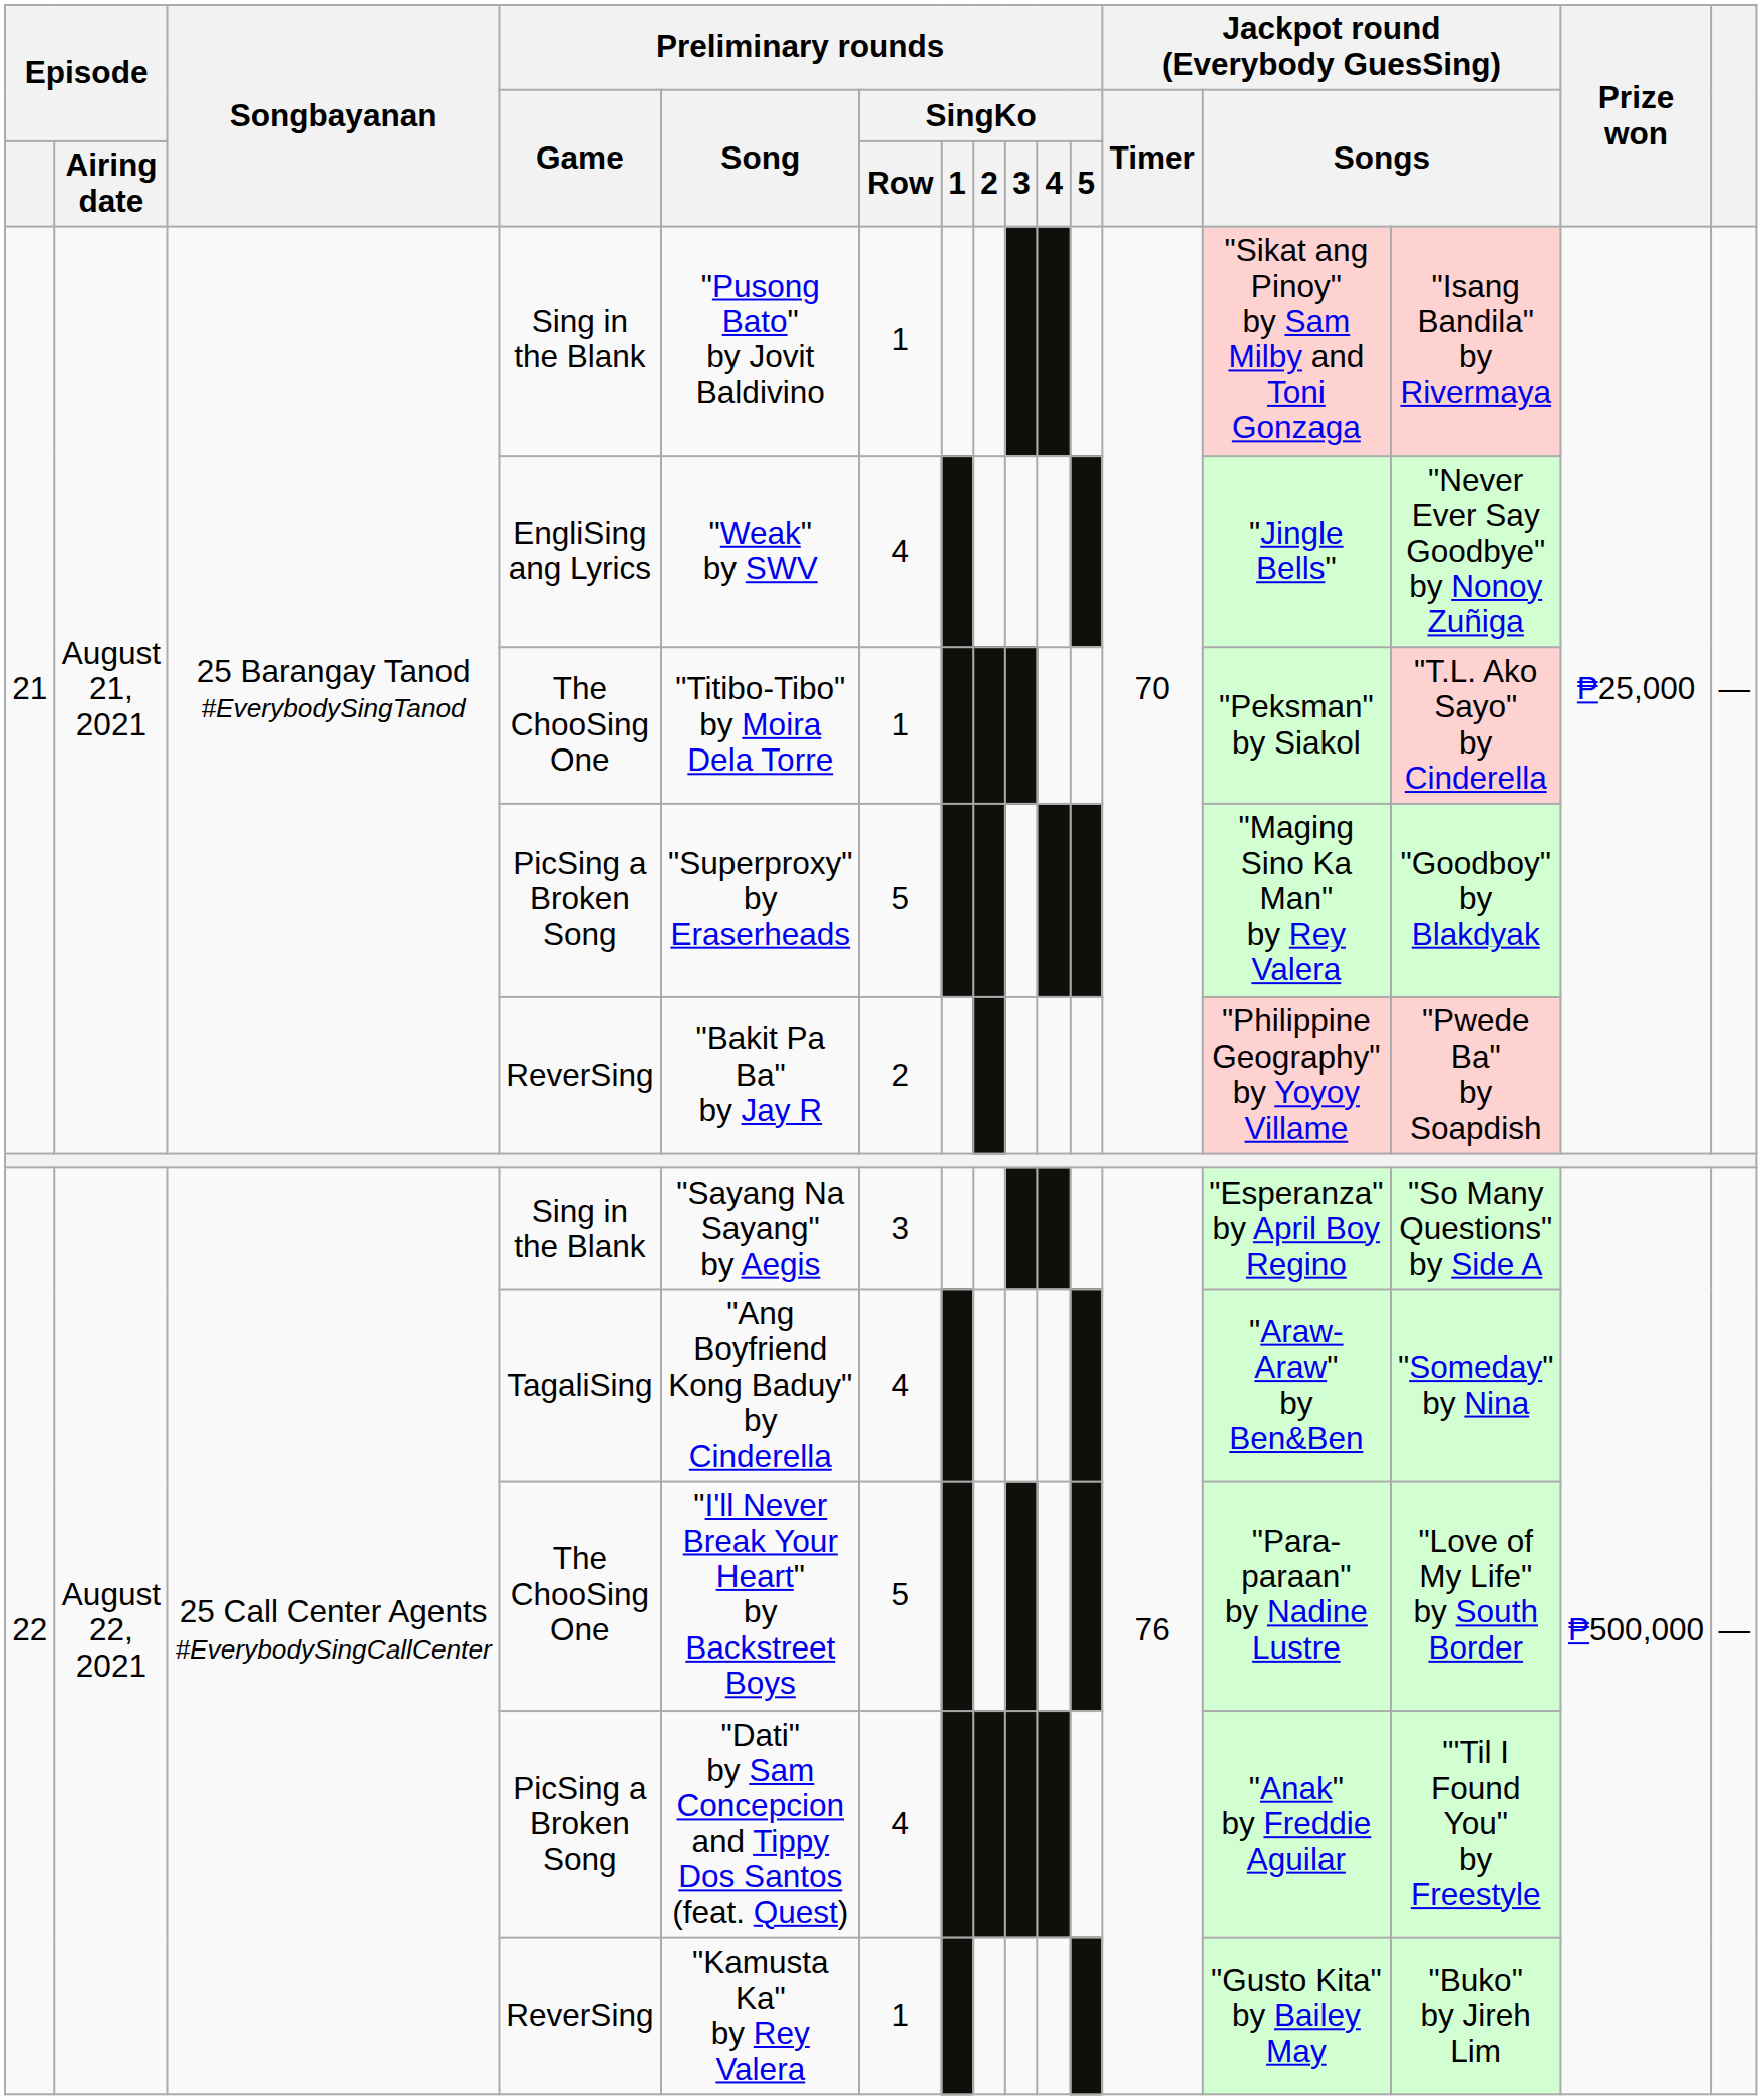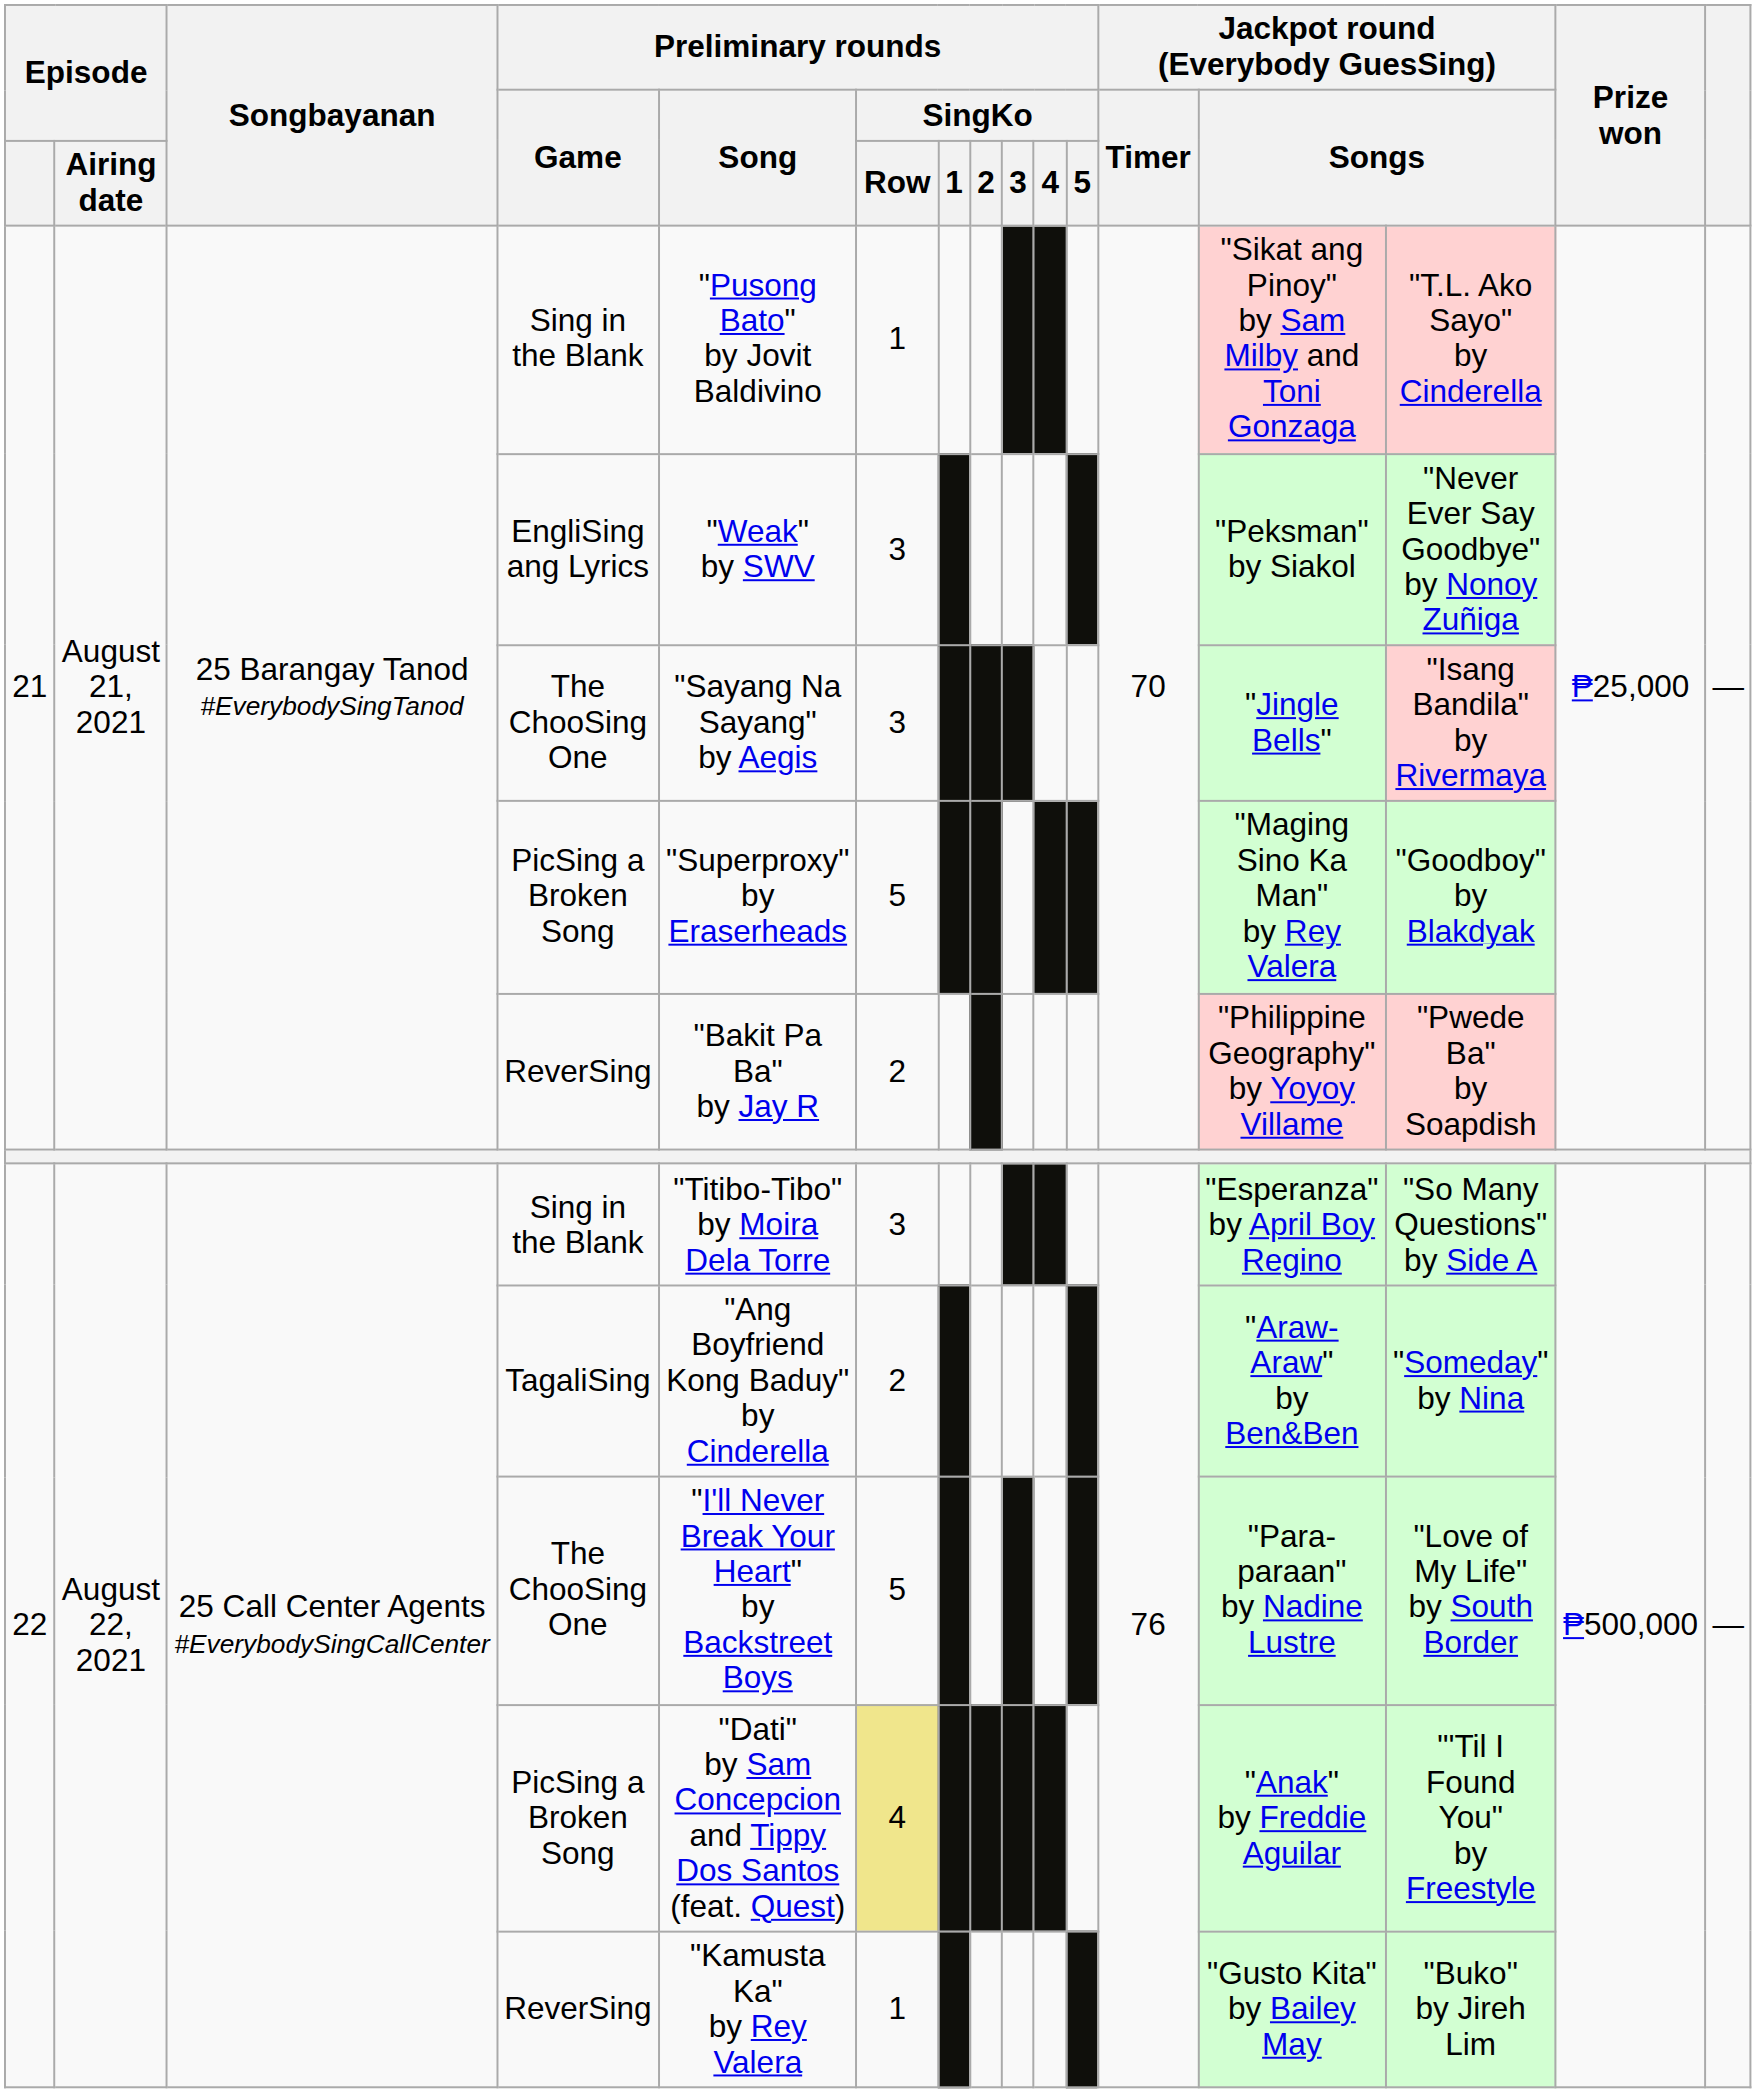21 / Sing in the Blank | column 14: "Isang Bandila" by Rivermaya -> "T.L. Ako Sayo" by Cinderella
EngliSing ang Lyrics | Preliminary rounds / SingKo / Row: 4 -> 3
EngliSing ang Lyrics | column 13: "Jingle Bells" -> "Peksman" by Siakol
21 / The ChooSing One | Preliminary rounds / Song: "Titibo-Tibo" by Moira Dela Torre -> "Sayang Na Sayang" by Aegis
21 / The ChooSing One | Preliminary rounds / SingKo / Row: 1 -> 3
21 / The ChooSing One | column 13: "Peksman" by Siakol -> "Jingle Bells"
21 / The ChooSing One | column 14: "T.L. Ako Sayo" by Cinderella -> "Isang Bandila" by Rivermaya
22 / Sing in the Blank | Preliminary rounds / Song: "Sayang Na Sayang" by Aegis -> "Titibo-Tibo" by Moira Dela Torre
TagaliSing | Preliminary rounds / SingKo / Row: 4 -> 2
22 / PicSing a Broken Song | Preliminary rounds / SingKo / Row: no background -> khaki background
